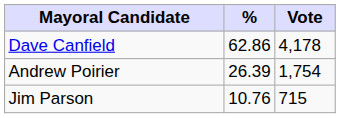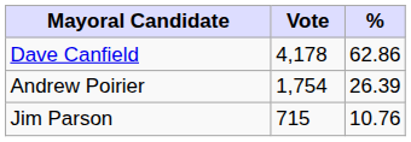columns swapped: Vote <-> %
